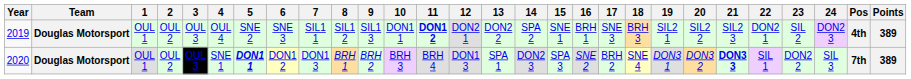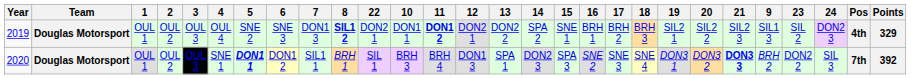columns swapped: 9 <-> 22
2019 | 7: SIL1 1 -> DON1 3
2019 | 8: normal -> bold
2019 | 17: SNE 3 -> BRH 2
2019 | Points: 389 -> 329
2020 | 7: DON1 3 -> SIL1 1
2020 | 17: BRH 2 -> SNE 3
2020 | Points: 389 -> 392
